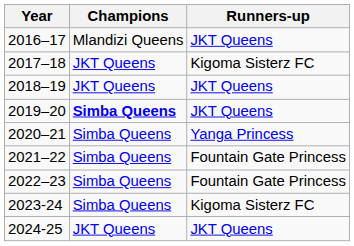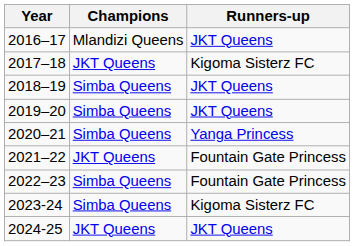2018–19 | Champions: JKT Queens -> Simba Queens
2019–20 | Champions: bold -> normal
2021–22 | Champions: Simba Queens -> JKT Queens
